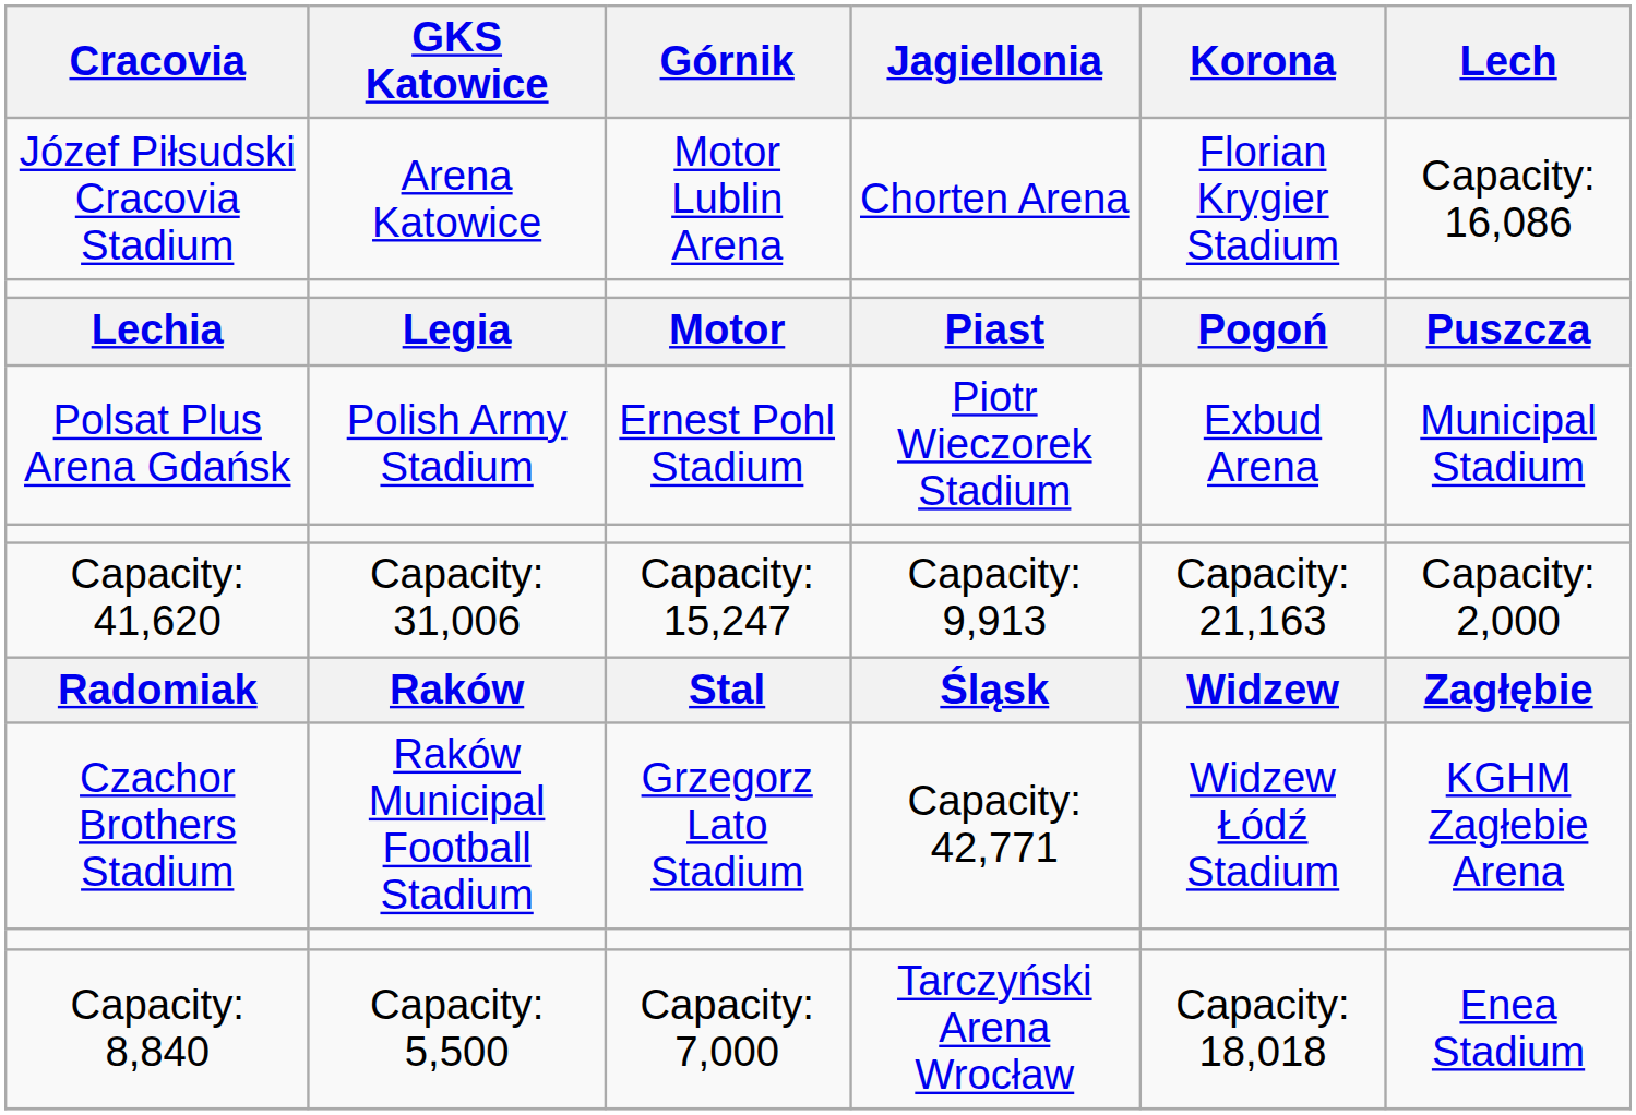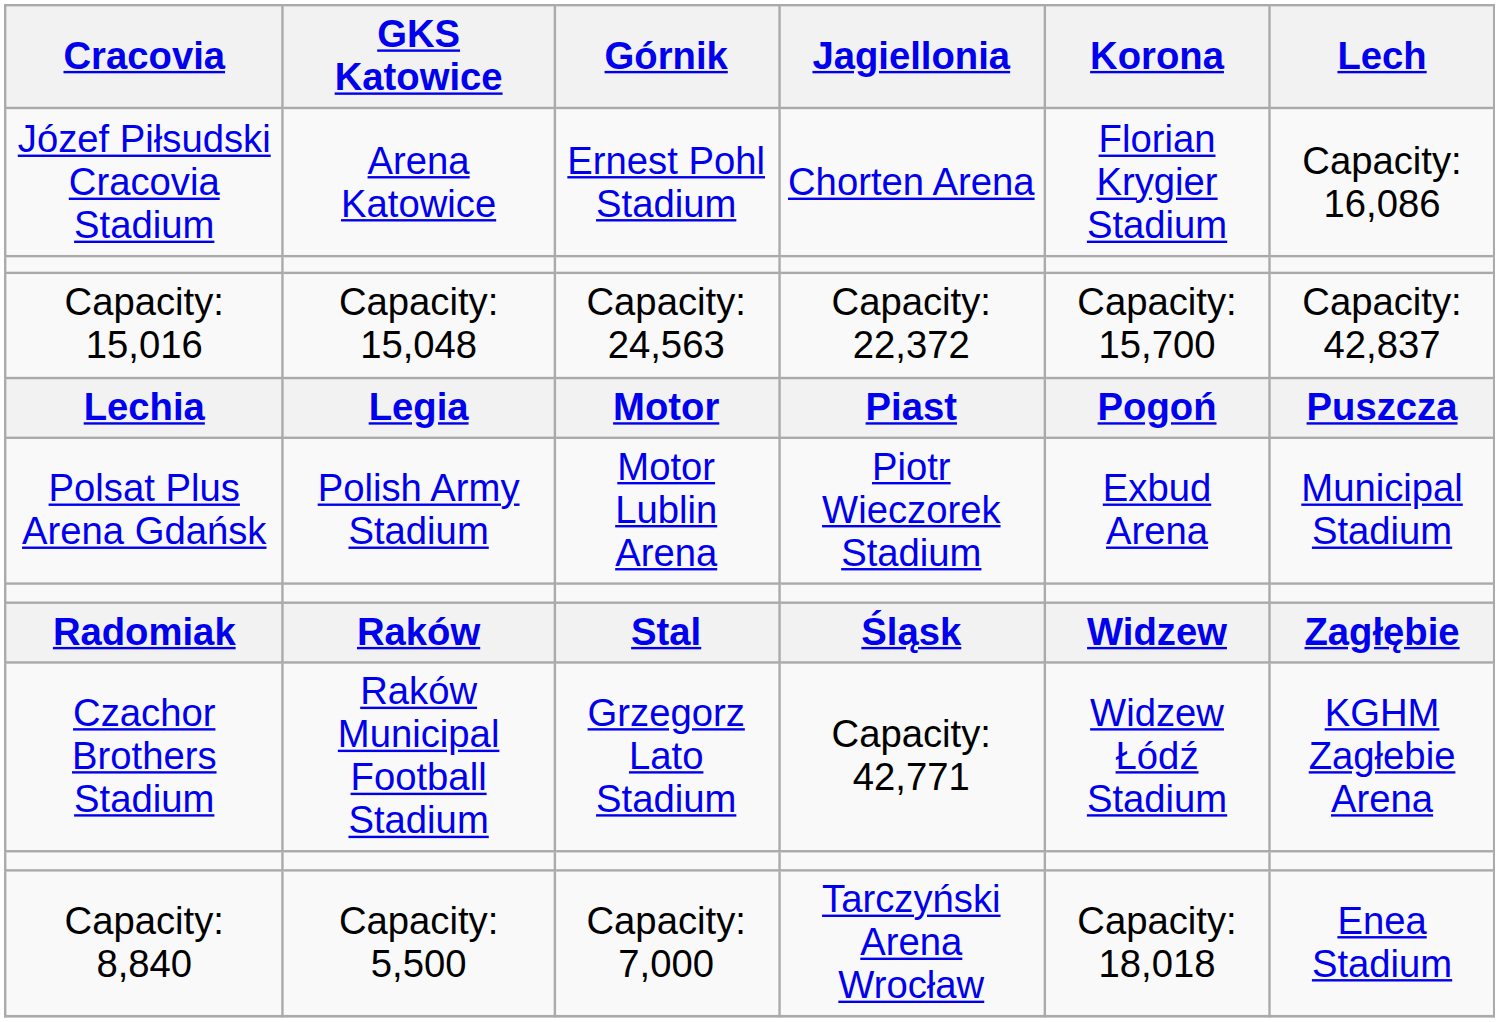Józef Piłsudski Cracovia Stadium | Górnik: Motor Lublin Arena -> Ernest Pohl Stadium
+ row: Capacity: 15,016 | Capacity: 15,048 | Capacity: 24,563 | Capacity: 22,372 | Capacity: 15,700 | Capacity: 42,837
Polsat Plus Arena Gdańsk | Górnik: Ernest Pohl Stadium -> Motor Lublin Arena
- row: Capacity: 41,620 | Capacity: 31,006 | Capacity: 15,247 | Capacity: 9,913 | Capacity: 21,163 | Capacity: 2,000
